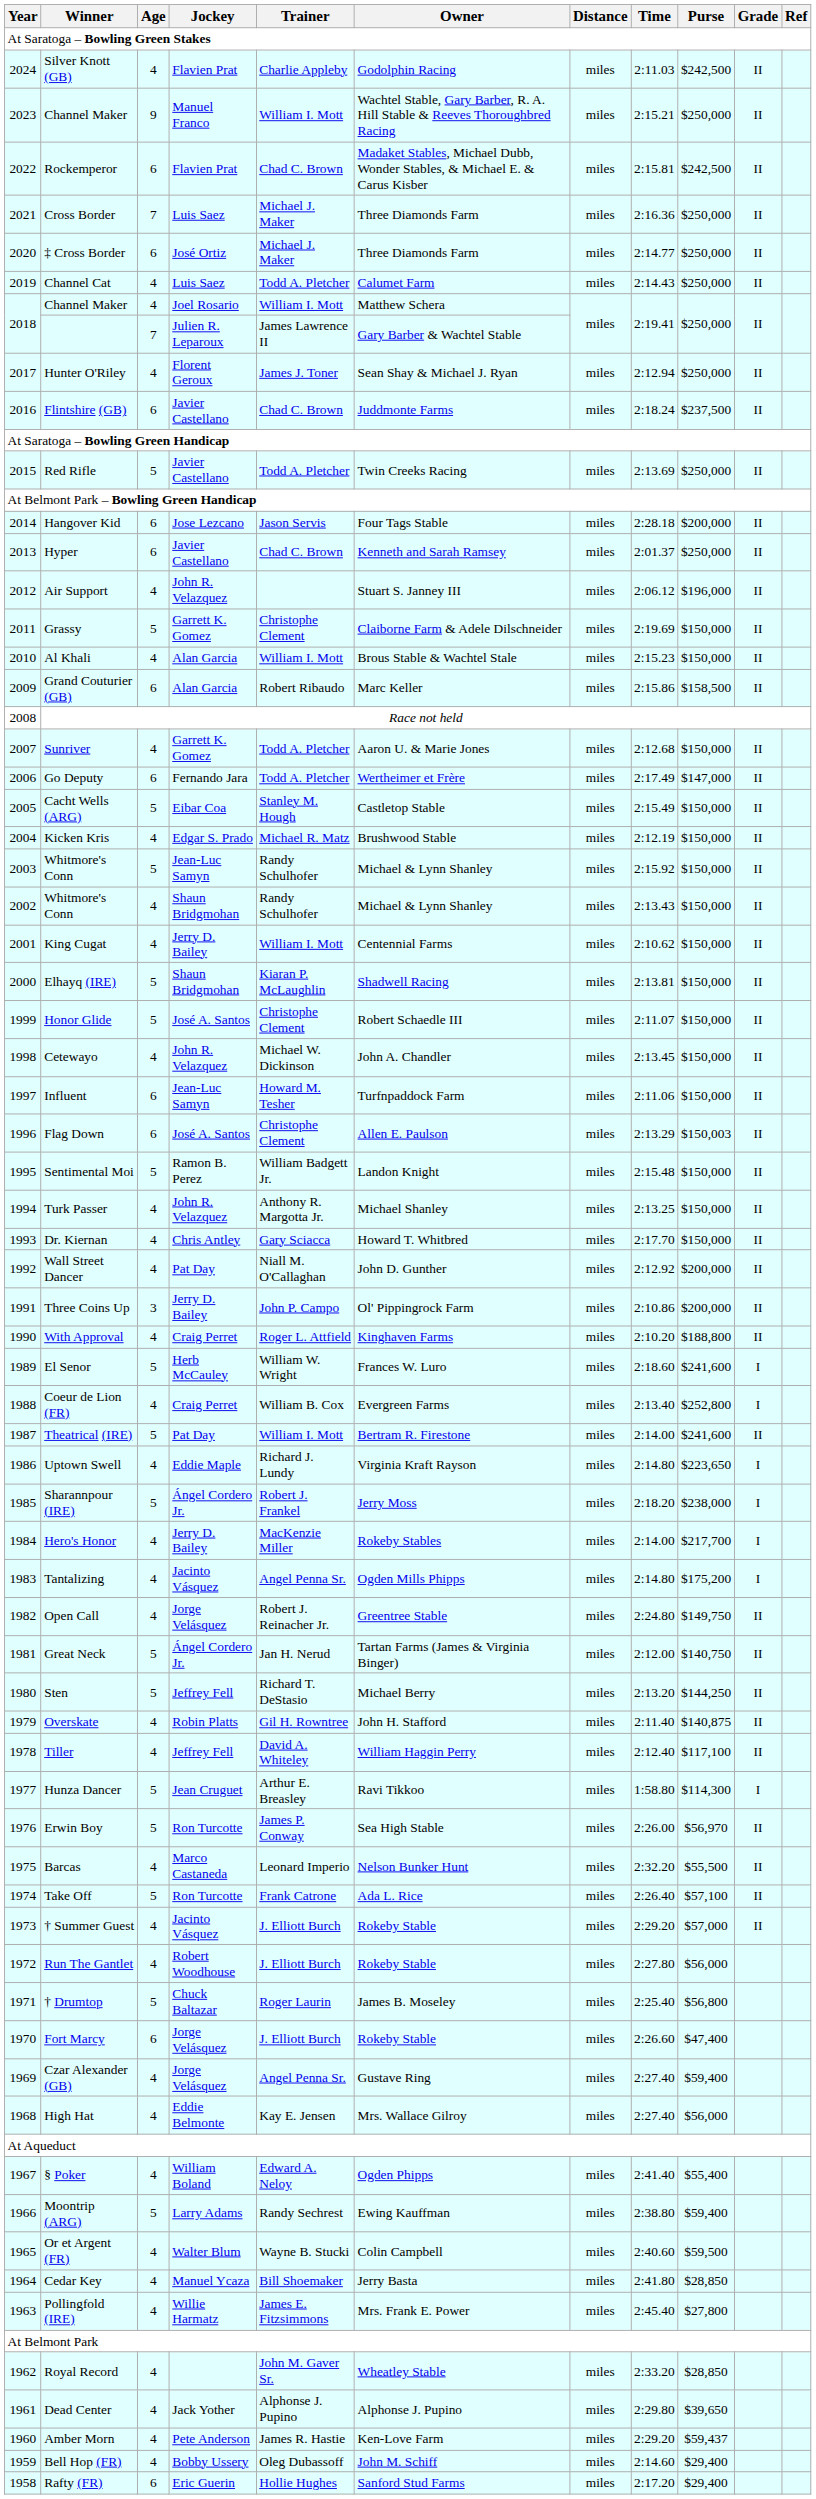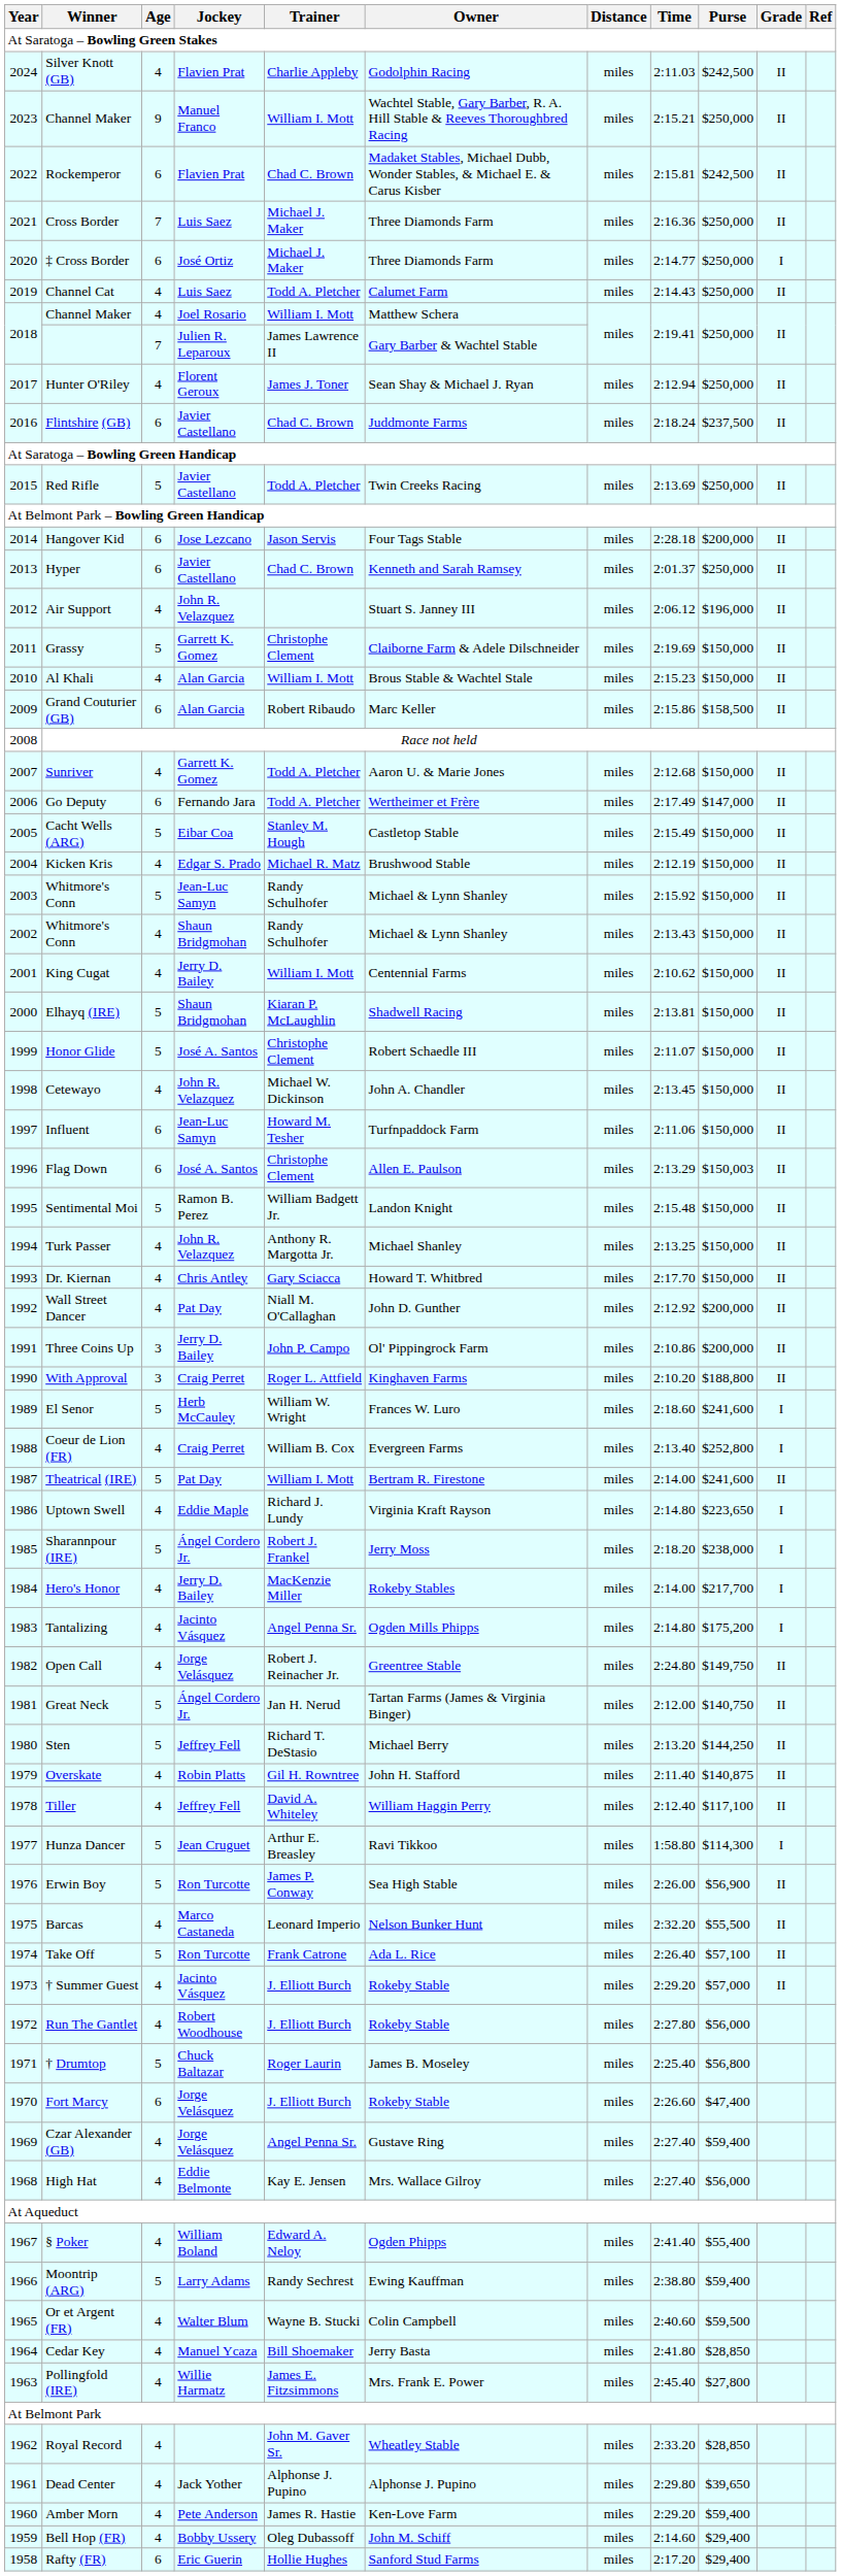‡ Cross Border | Grade: II -> I
With Approval | Age: 4 -> 3
Erwin Boy | Purse: $56,970 -> $56,900
Amber Morn | Purse: $59,437 -> $59,400
